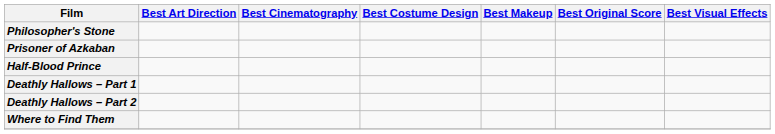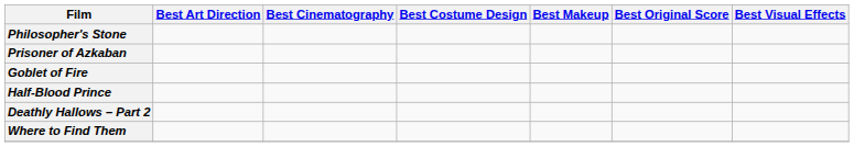+ row: Goblet of Fire
- row: Deathly Hallows – Part 1
